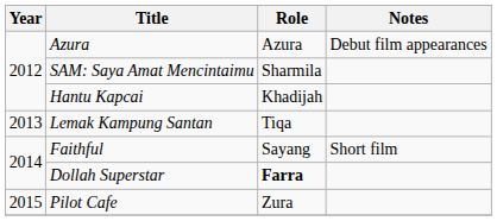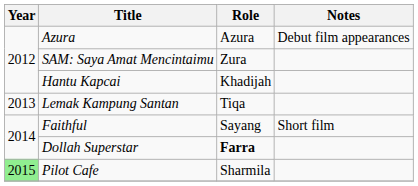SAM: Saya Amat Mencintaimu | Role: Sharmila -> Zura
Pilot Cafe | Year: no background -> lightgreen background
Pilot Cafe | Role: Zura -> Sharmila
